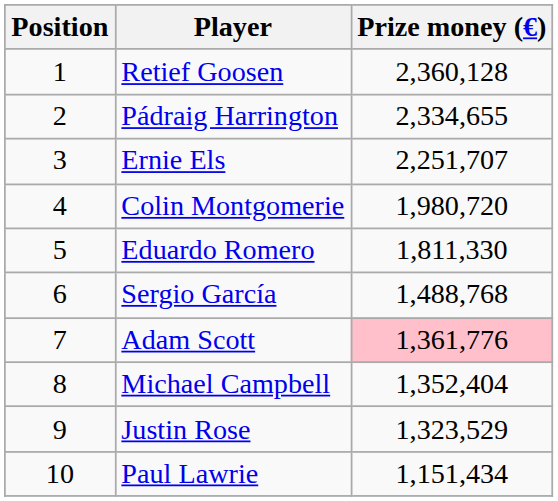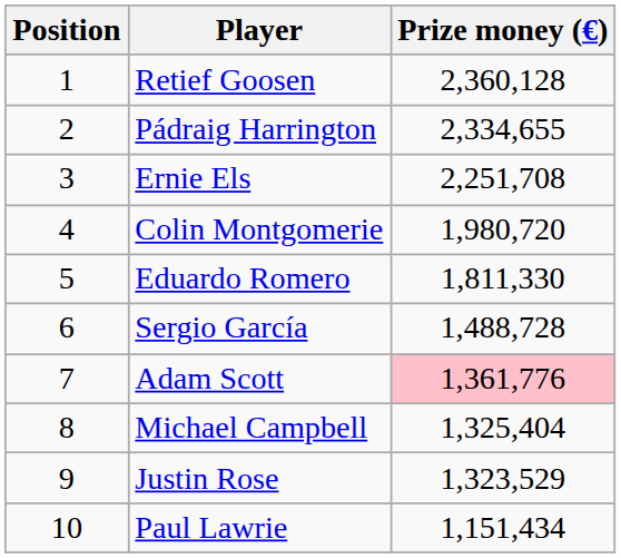Ernie Els | Prize money (€): 2,251,707 -> 2,251,708
Sergio García | Prize money (€): 1,488,768 -> 1,488,728
Michael Campbell | Prize money (€): 1,352,404 -> 1,325,404
